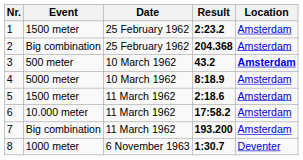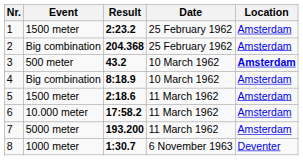columns swapped: Result <-> Date
4 | Event: 5000 meter -> Big combination
7 | Event: Big combination -> 5000 meter
